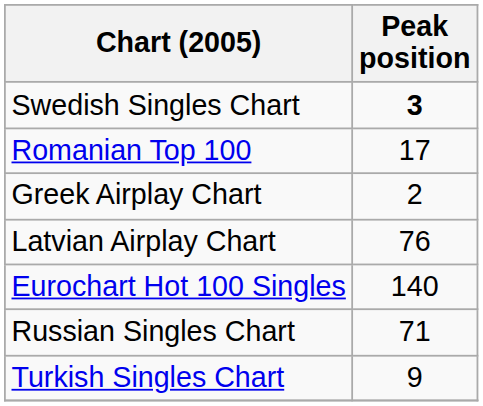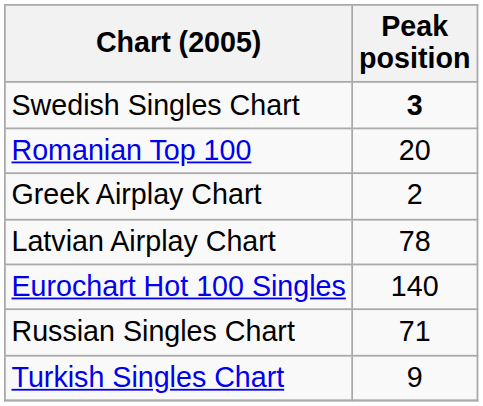Romanian Top 100 | Peak position: 17 -> 20
Latvian Airplay Chart | Peak position: 76 -> 78
